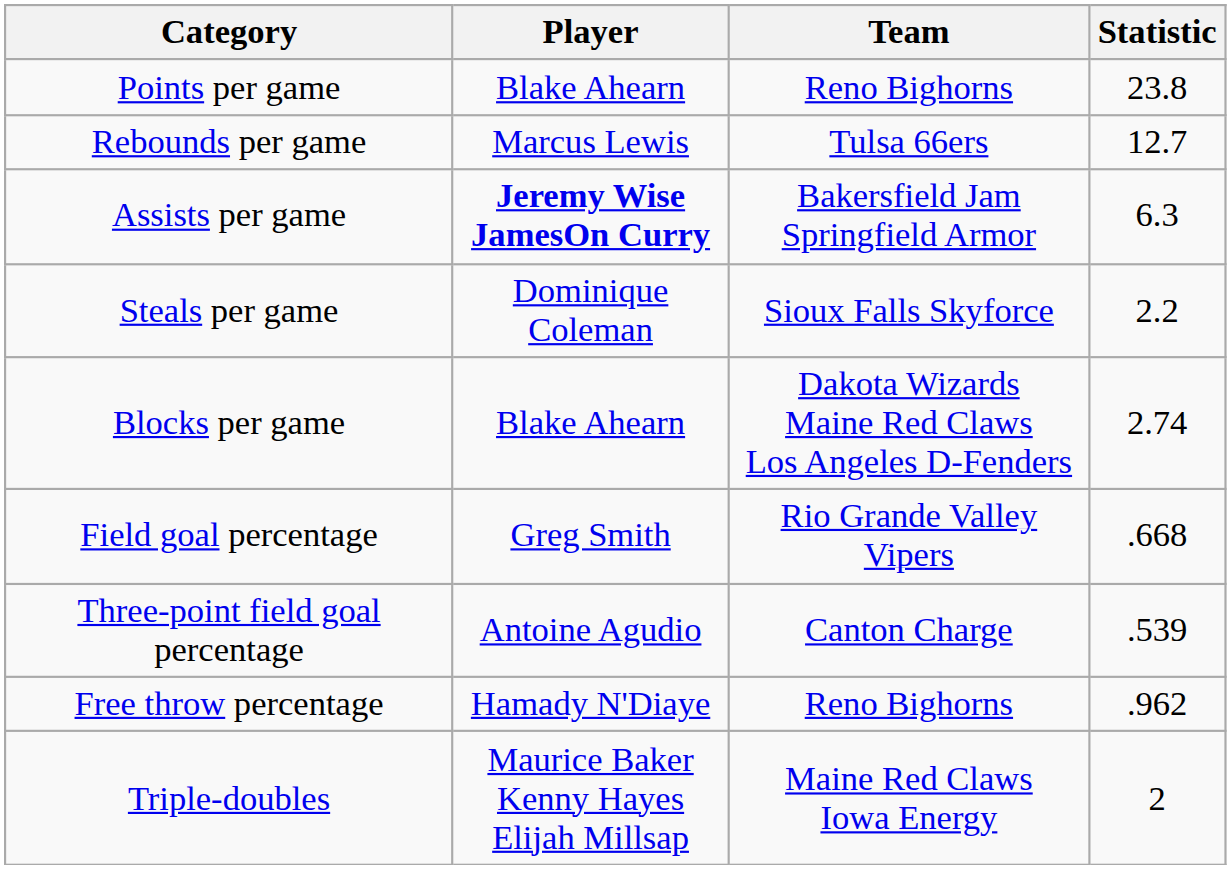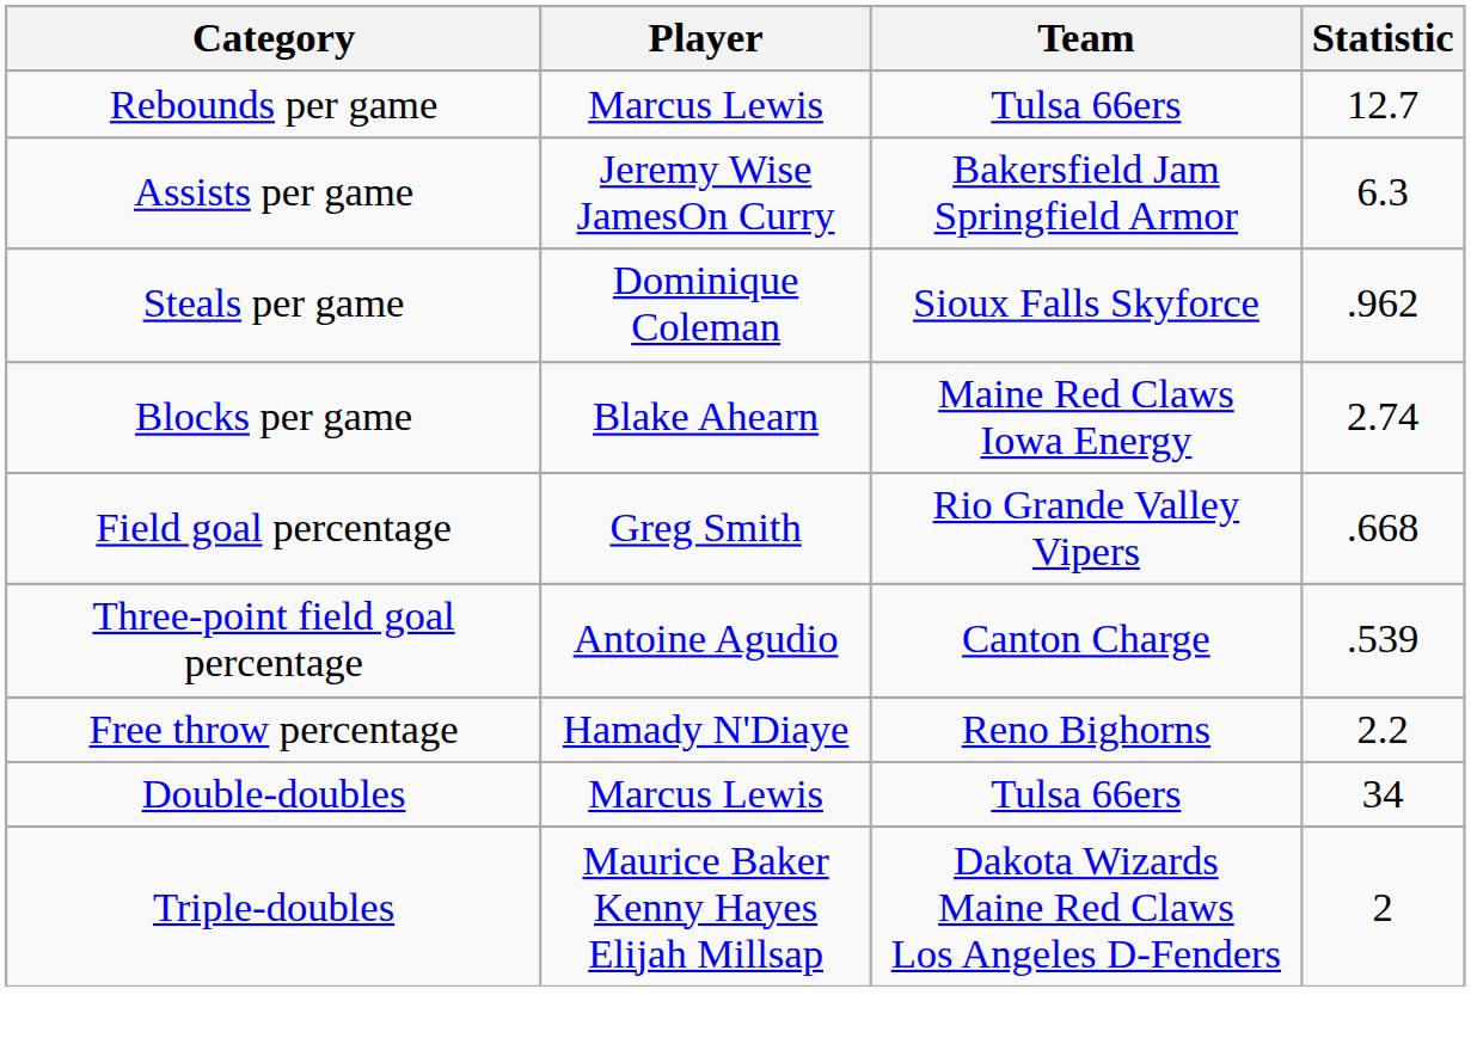- row: Points per game | Blake Ahearn | Reno Bighorns | 23.8
Assists per game | Player: bold -> normal
Steals per game | Statistic: 2.2 -> .962
Blocks per game | Team: Dakota Wizards Maine Red Claws Los Angeles D-Fenders -> Maine Red Claws Iowa Energy
Free throw percentage | Statistic: .962 -> 2.2
+ row: Double-doubles | Marcus Lewis | Tulsa 66ers | 34
Triple-doubles | Team: Maine Red Claws Iowa Energy -> Dakota Wizards Maine Red Claws Los Angeles D-Fenders
